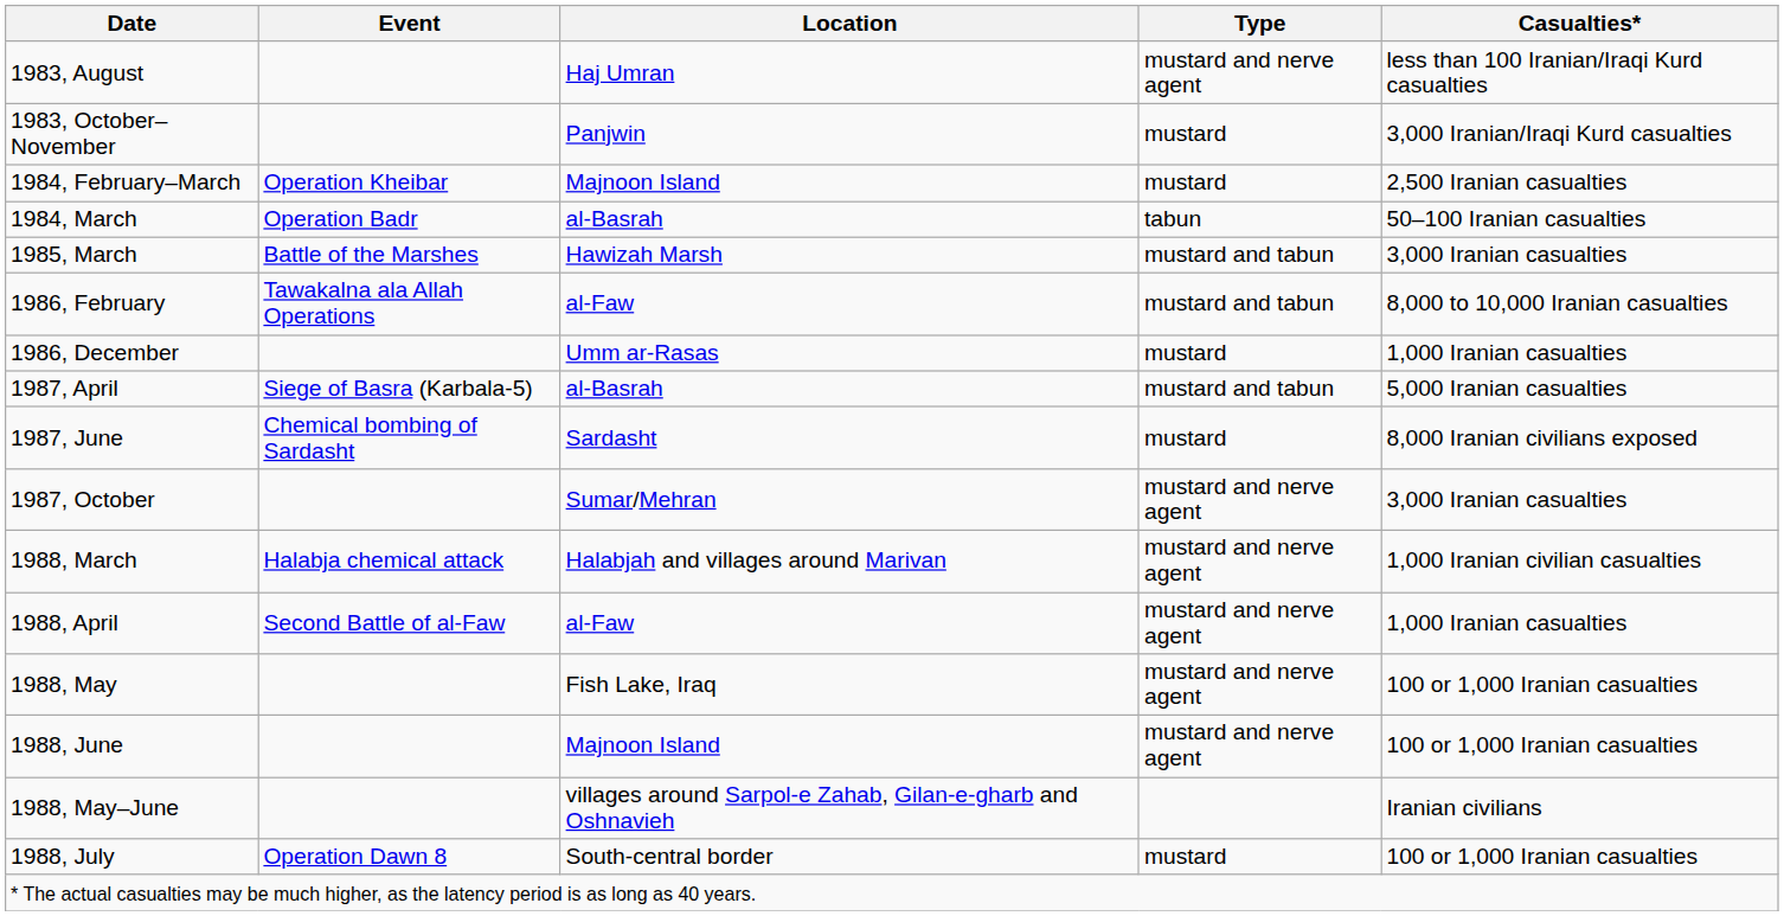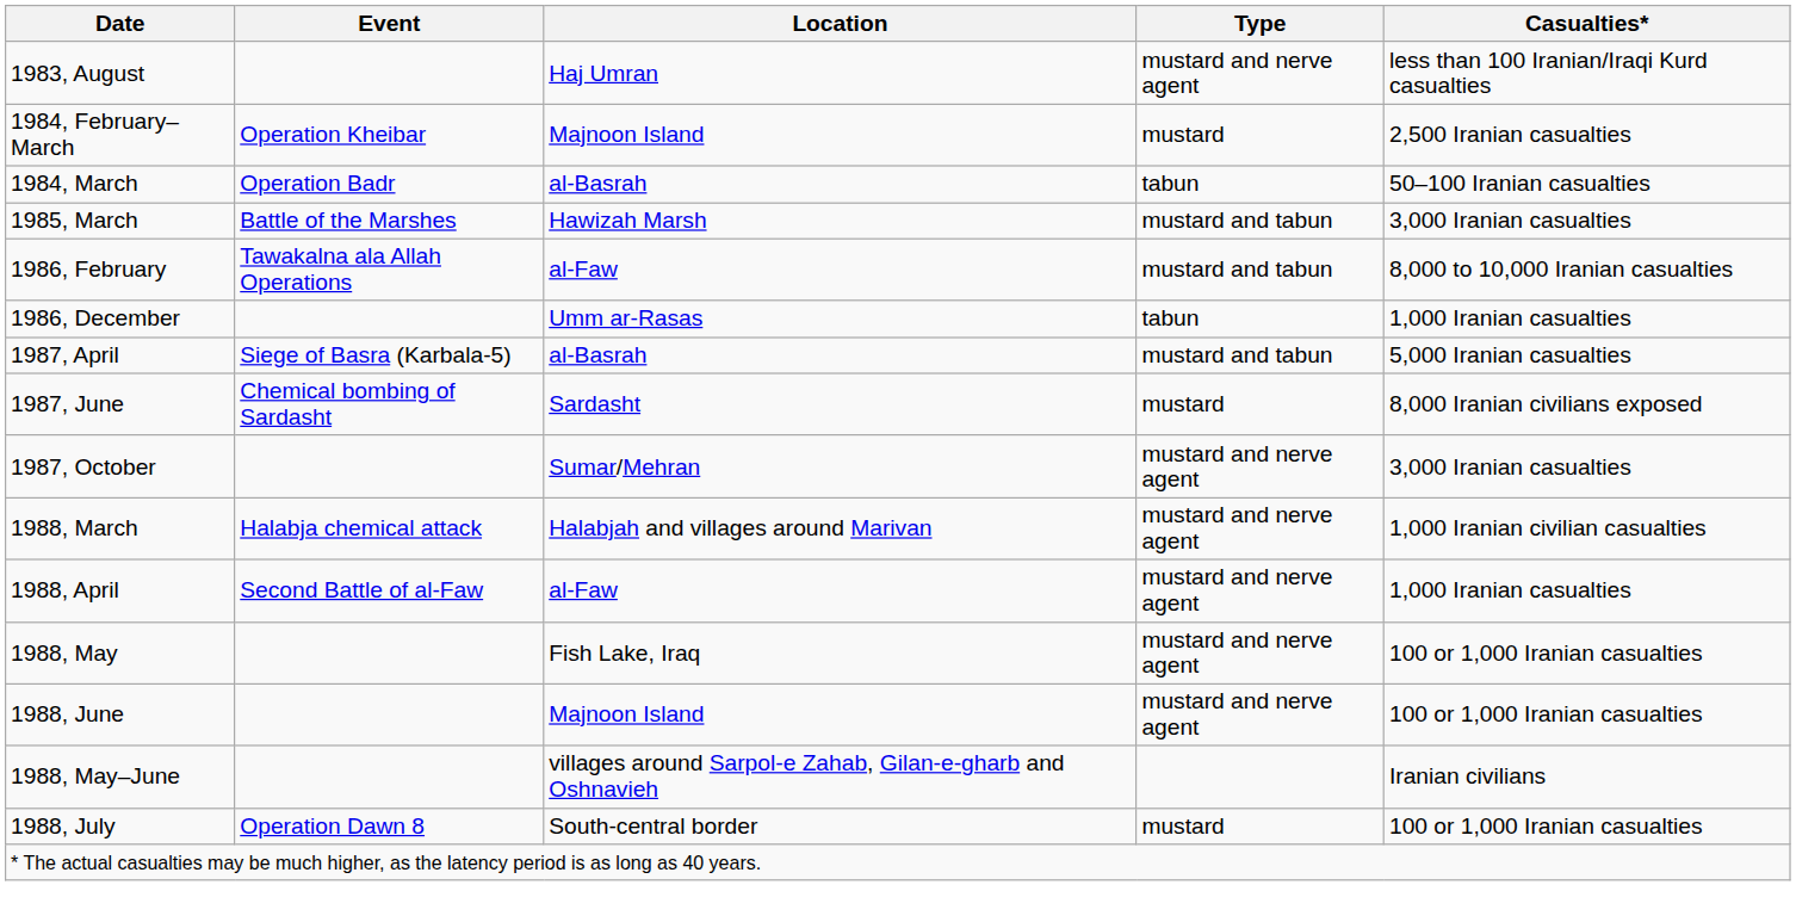- row: 1983, October–November | Panjwin | mustard | 3,000 Iranian/Iraqi Kurd casualties
1986, December | Type: mustard -> tabun
